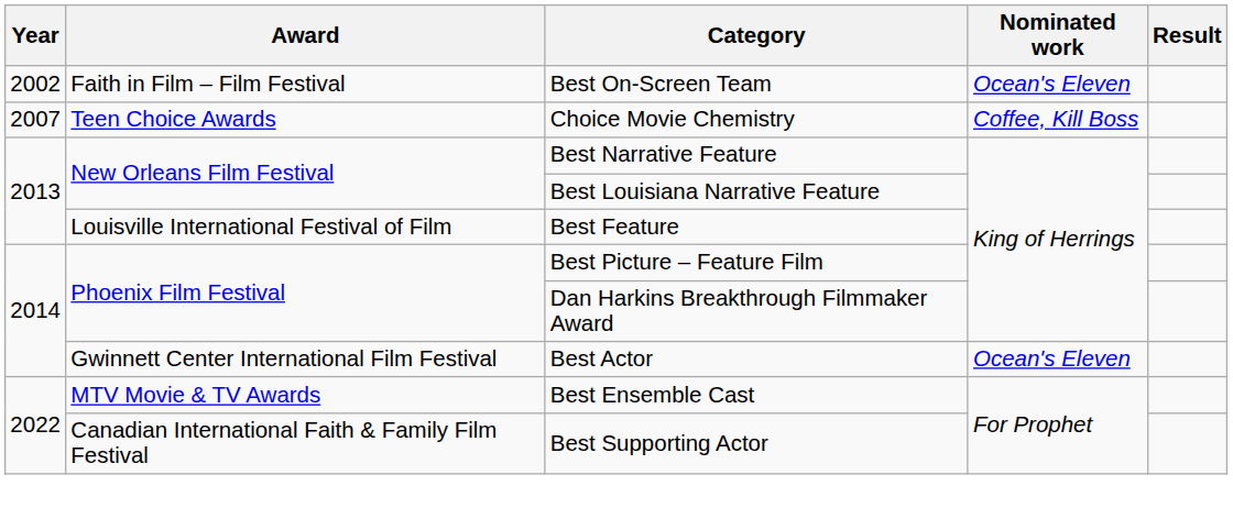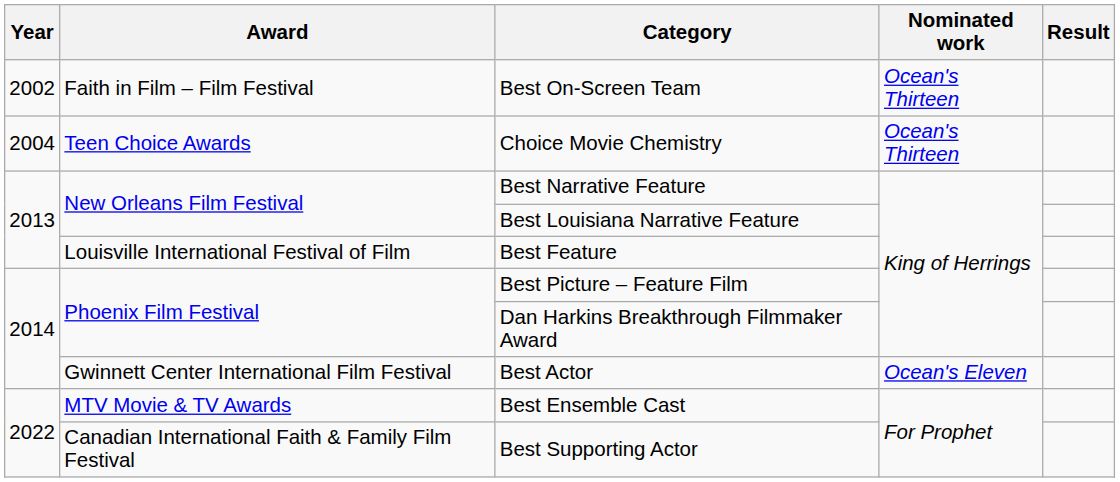Best On-Screen Team | Nominated work: Ocean's Eleven -> Ocean's Thirteen
Choice Movie Chemistry | Year: 2007 -> 2004
Choice Movie Chemistry | Nominated work: Coffee, Kill Boss -> Ocean's Thirteen
